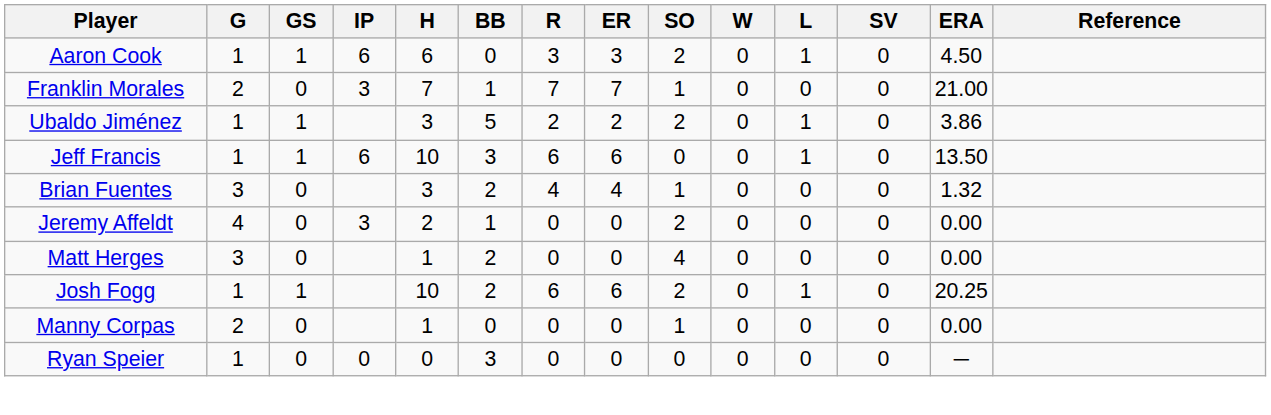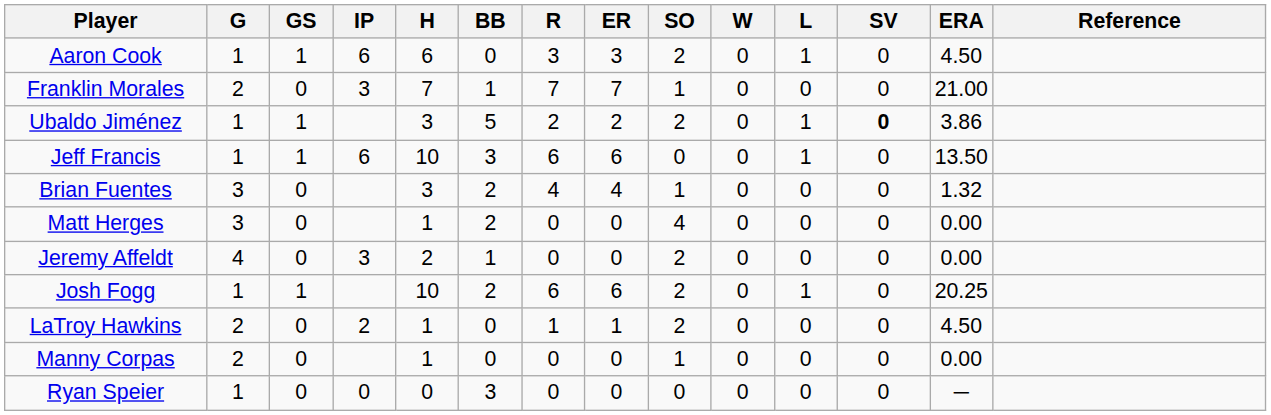Ubaldo Jiménez | SV: normal -> bold
rows swapped: Matt Herges <-> Jeremy Affeldt
+ row: LaTroy Hawkins | 2 | 0 | 2 | 1 | 0 | 1 | 1 | 2 | 0 | 0 | 0 | 4.50
